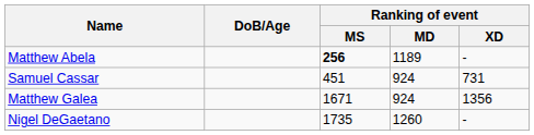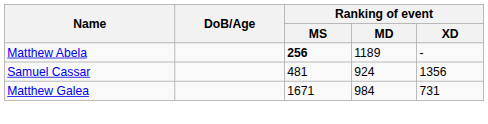Samuel Cassar | Ranking of event / MS: 451 -> 481
Samuel Cassar | Ranking of event / XD: 731 -> 1356
Matthew Galea | Ranking of event / MD: 924 -> 984
Matthew Galea | Ranking of event / XD: 1356 -> 731
- row: Nigel DeGaetano | 1735 | 1260 | -
